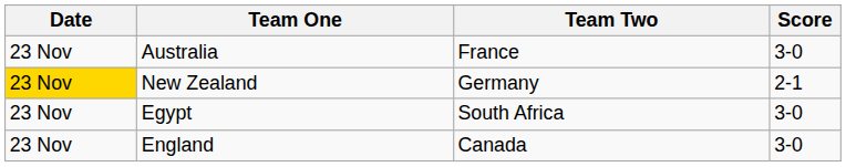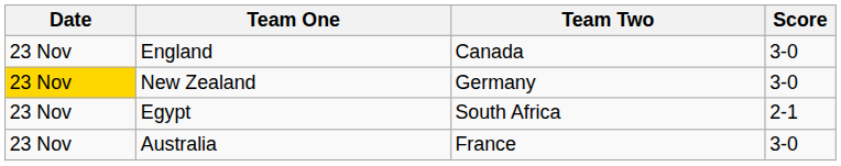rows swapped: Australia <-> England
New Zealand | Score: 2-1 -> 3-0
Egypt | Score: 3-0 -> 2-1
